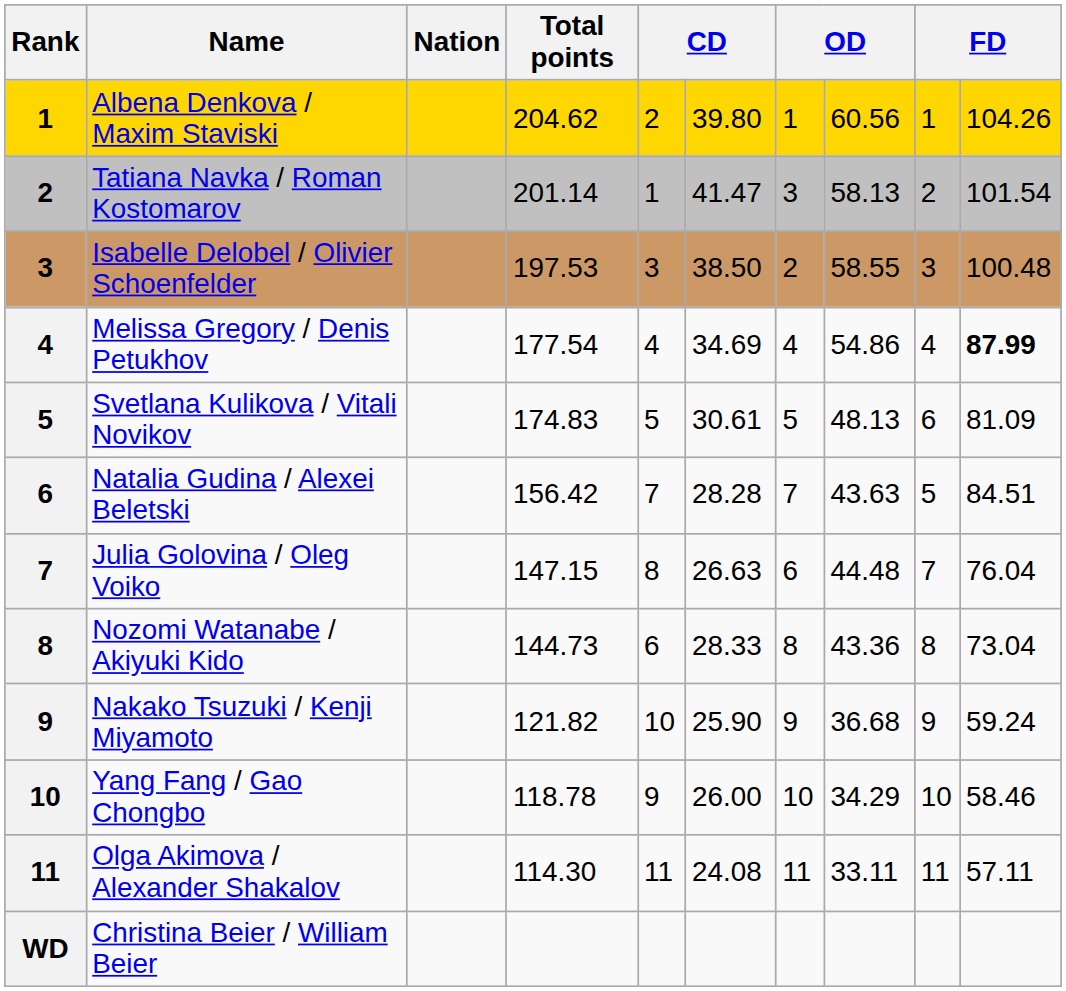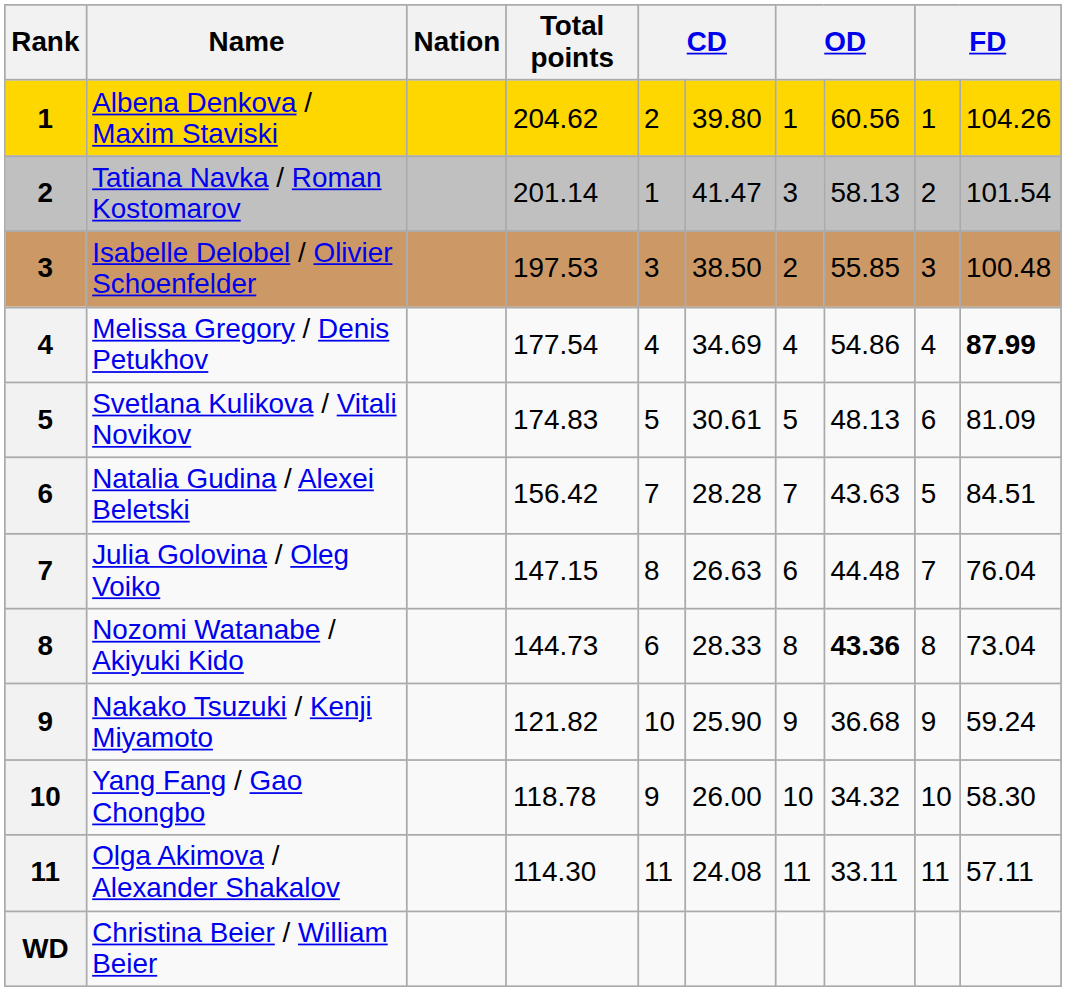Isabelle Delobel / Olivier Schoenfelder | column 8: 58.55 -> 55.85
Nozomi Watanabe / Akiyuki Kido | column 8: normal -> bold
Yang Fang / Gao Chongbo | column 8: 34.29 -> 34.32
Yang Fang / Gao Chongbo | column 10: 58.46 -> 58.30
